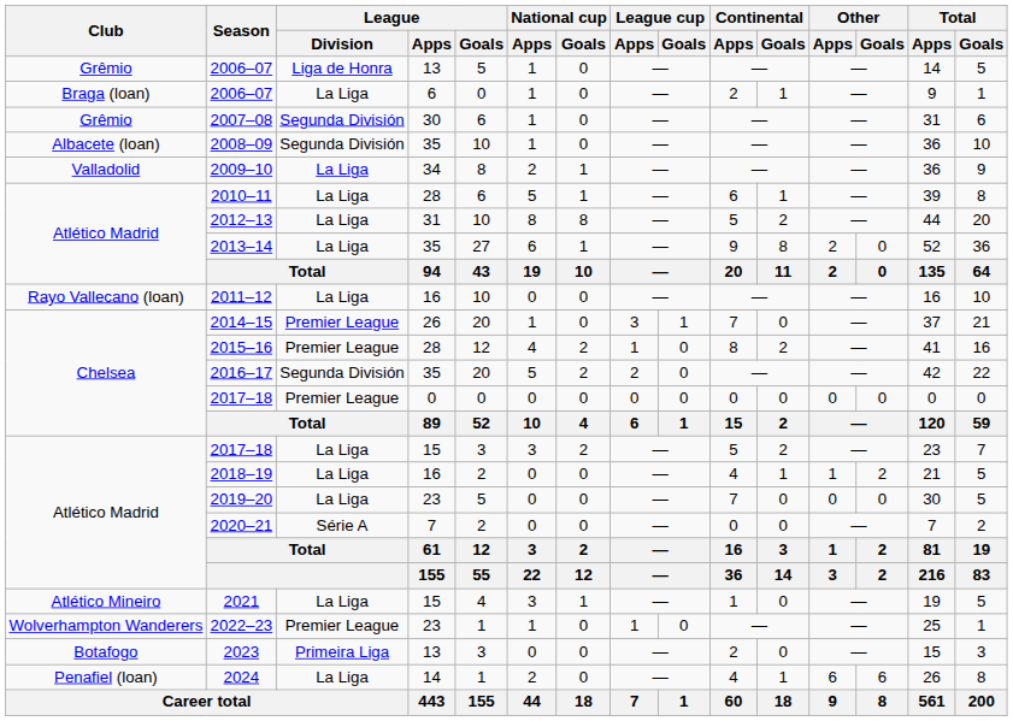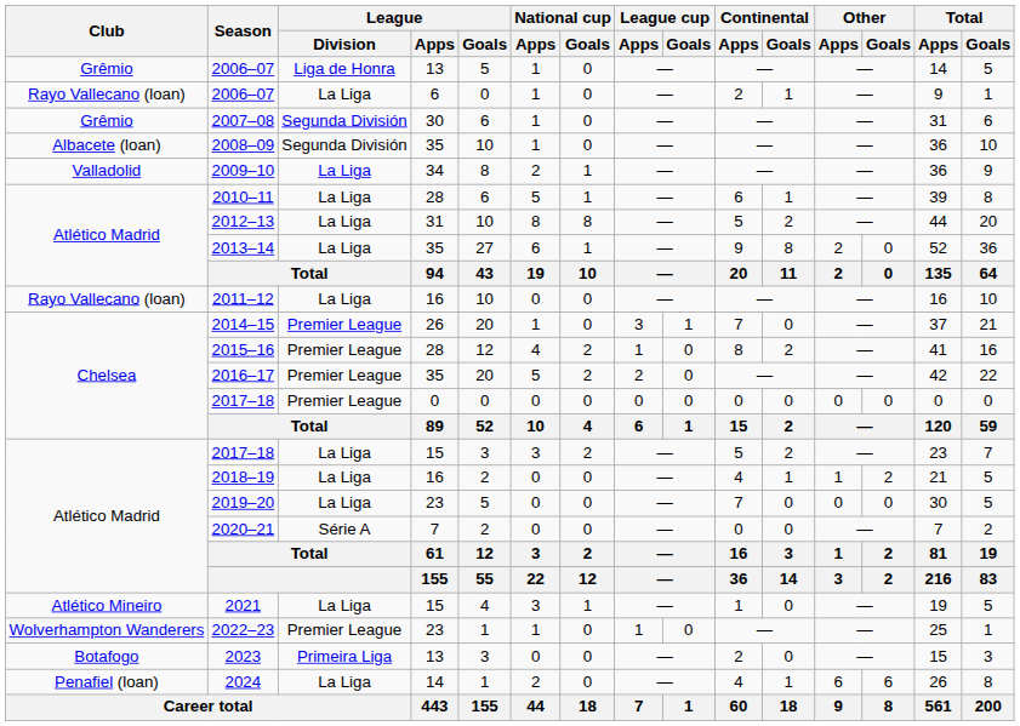2006–07 / 6 | Club: Braga (loan) -> Rayo Vallecano (loan)
2016–17 | League / Division: Segunda División -> Premier League
